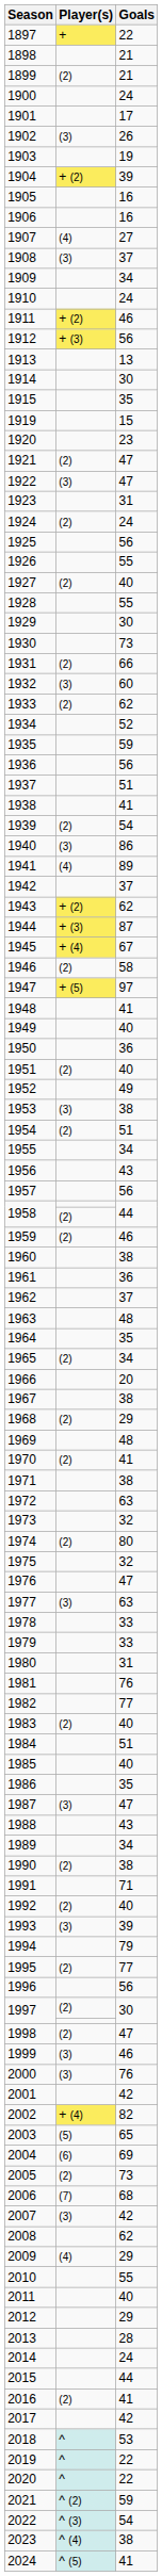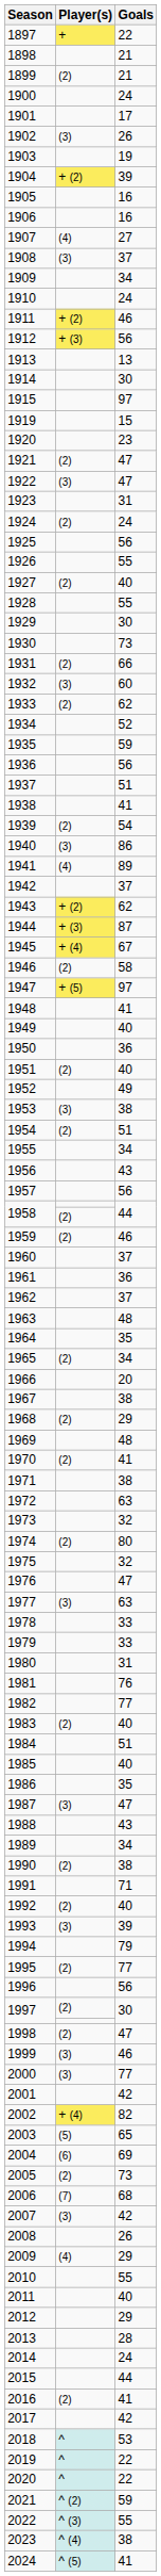1915 | Goals: 35 -> 97
1960 | Goals: 38 -> 37
2000 | Goals: 76 -> 77
2008 | Goals: 62 -> 26
2022 | Goals: 54 -> 55
